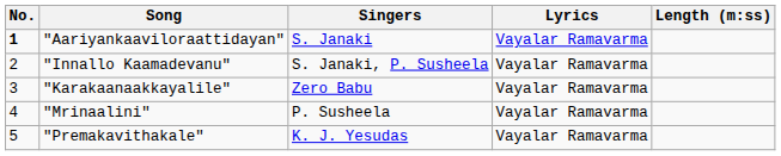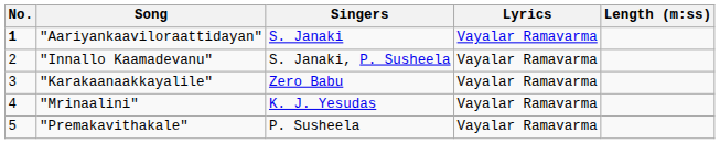"Mrinaalini" | Singers: P. Susheela -> K. J. Yesudas
"Premakavithakale" | Singers: K. J. Yesudas -> P. Susheela
